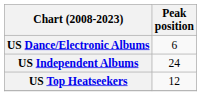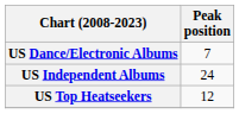US Dance/Electronic Albums | Peak position: 6 -> 7
